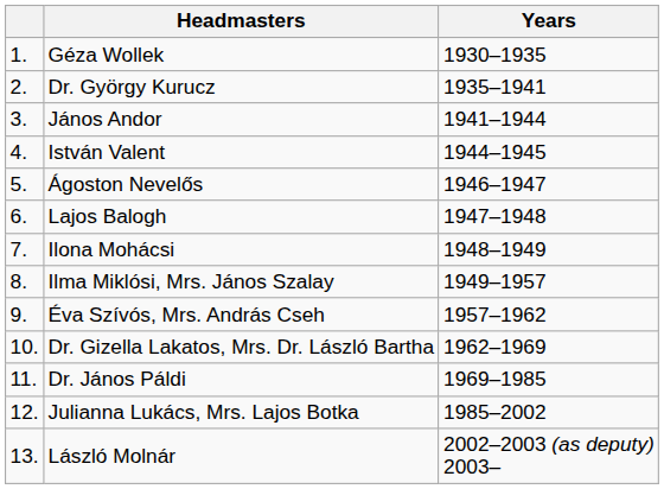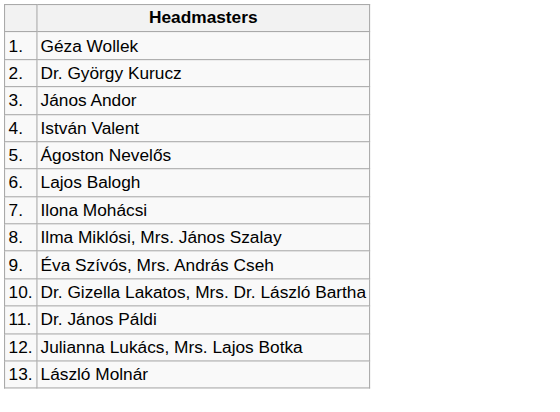- column: Years | 1930–1935 | 1935–1941 | 1941–1944 | 1944–1945 | 1946–1947 | 1947–1948 | 1948–1949 | 1949–1957 | 1957–1962 | 1962–1969 | 1969–1985 | 1985–2002 | 2002–2003 (as deputy) 2003–
